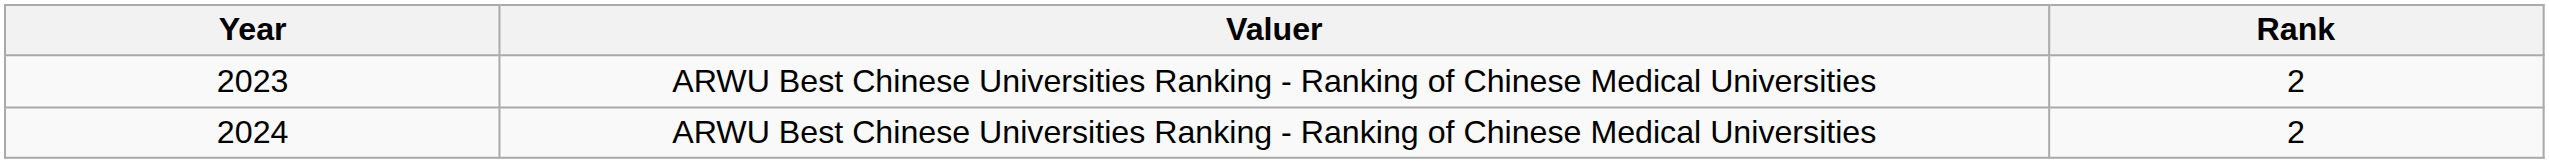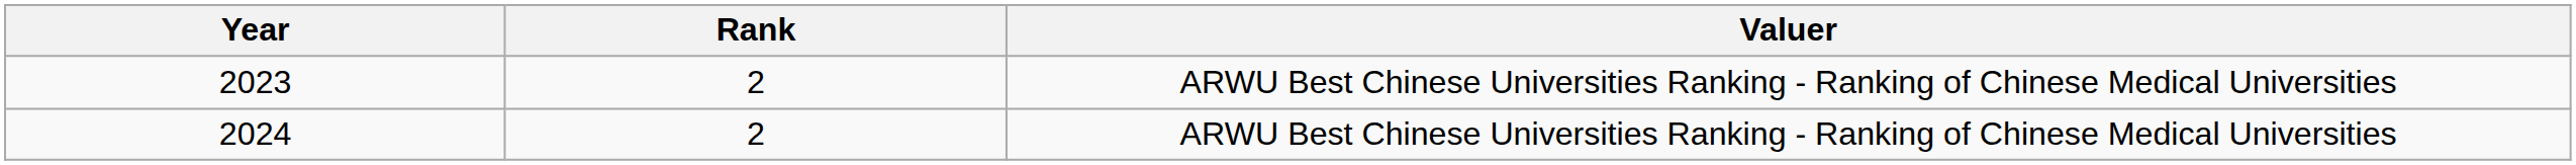columns swapped: Rank <-> Valuer
